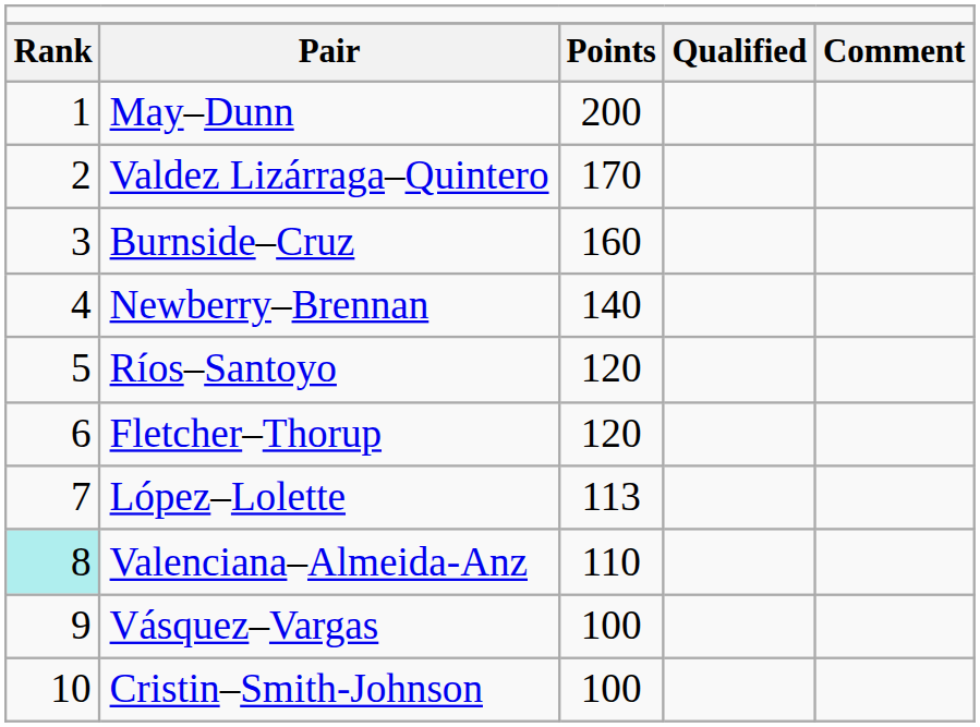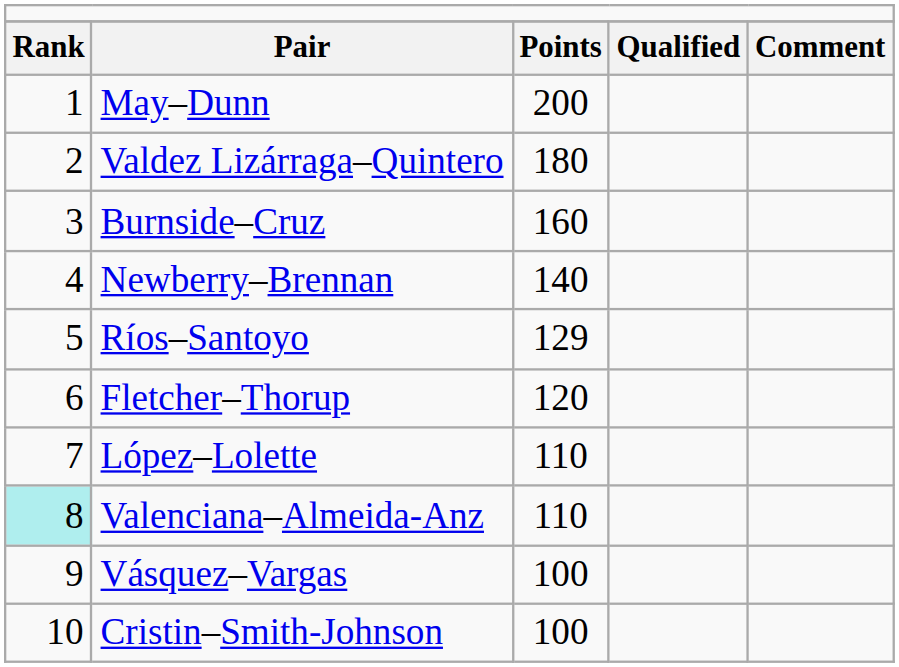Valdez Lizárraga–Quintero | column 3: 170 -> 180
Ríos–Santoyo | column 3: 120 -> 129
López–Lolette | column 3: 113 -> 110
